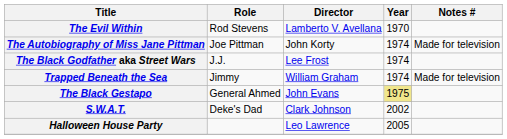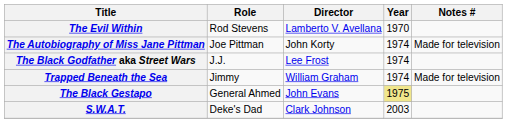S.W.A.T. | Year: 2002 -> 2003
- row: Halloween House Party | Leo Lawrence | 2005
